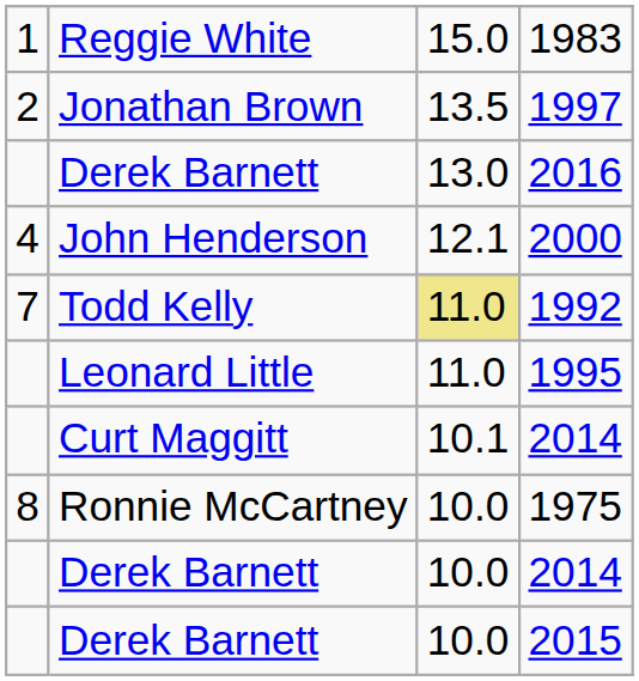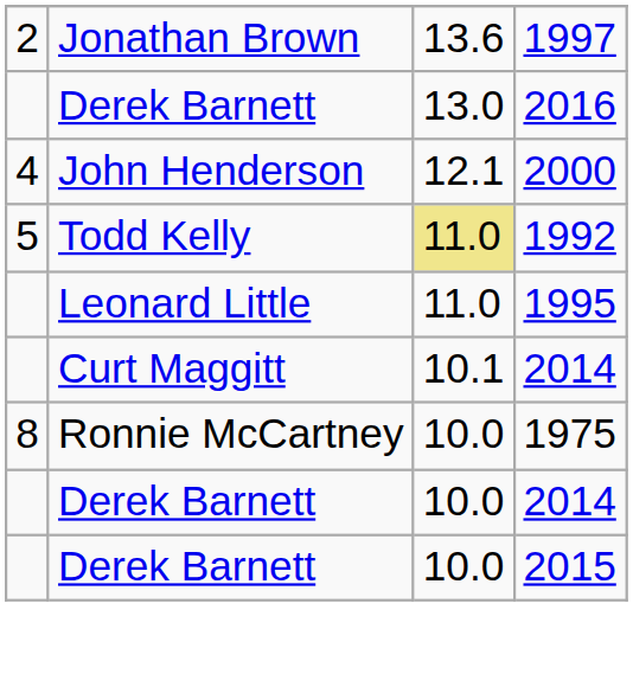- row: 1 | Reggie White | 15.0 | 1983
1997 | column 3: 13.5 -> 13.6
1992 | column 1: 7 -> 5
